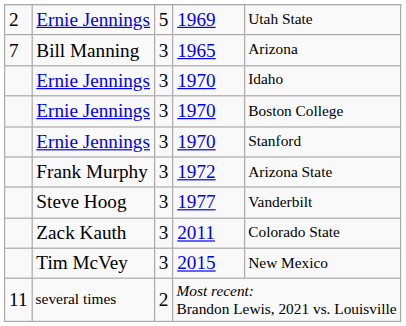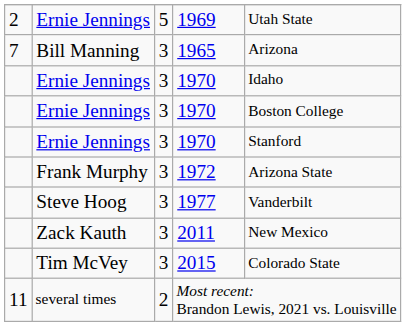2011 | column 5: Colorado State -> New Mexico
2015 | column 5: New Mexico -> Colorado State
